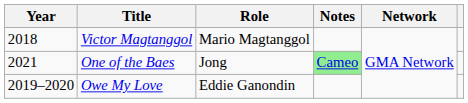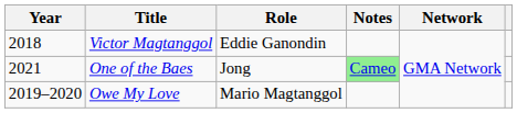Victor Magtanggol | Role: Mario Magtanggol -> Eddie Ganondin
Owe My Love | Role: Eddie Ganondin -> Mario Magtanggol
